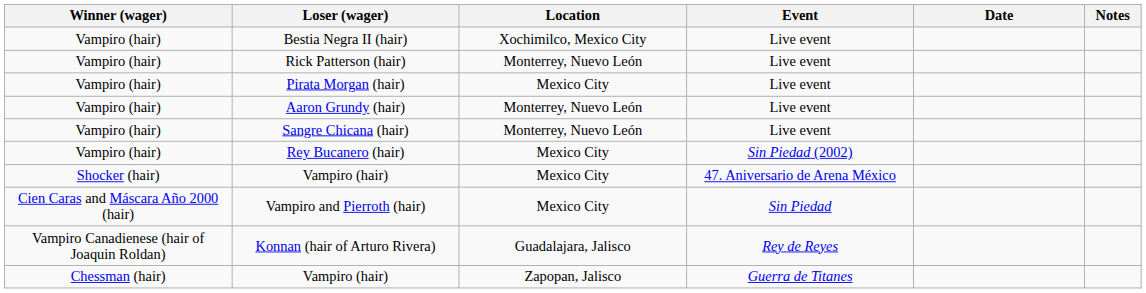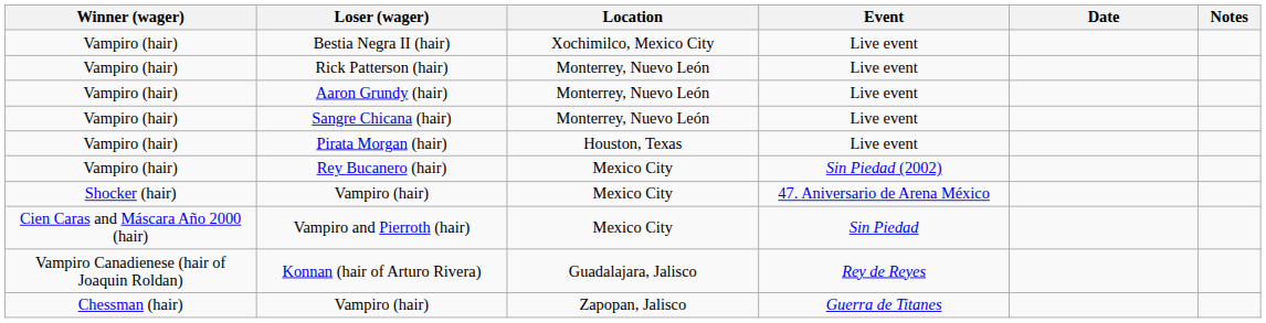- row: Vampiro (hair) | Pirata Morgan (hair) | Mexico City | Live event
+ row: Vampiro (hair) | Pirata Morgan (hair) | Houston, Texas | Live event
